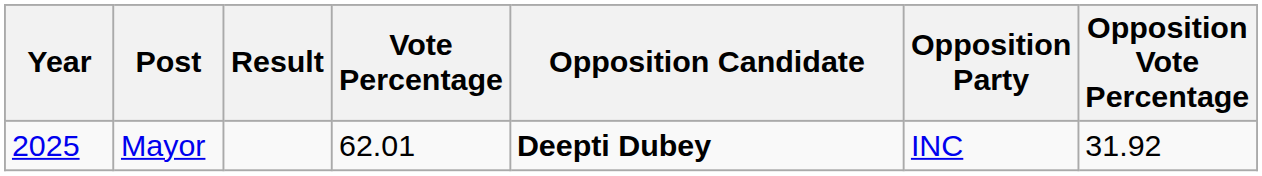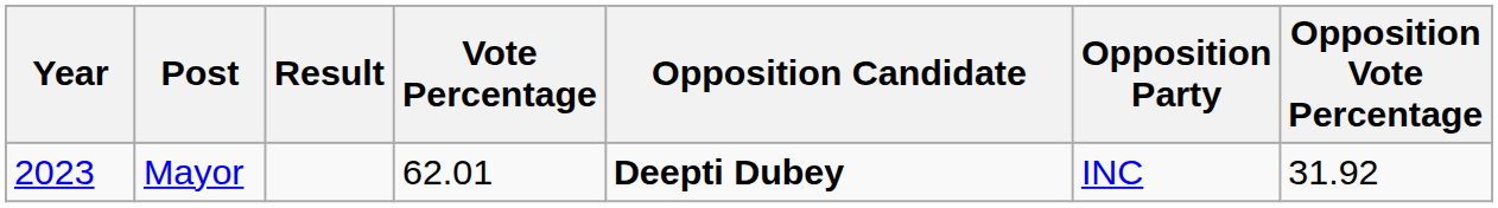Mayor | Year: 2025 -> 2023
